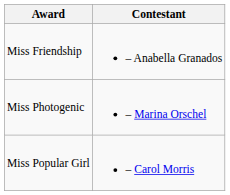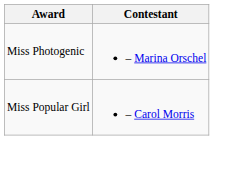- row: Miss Friendship | – Anabella Granados
